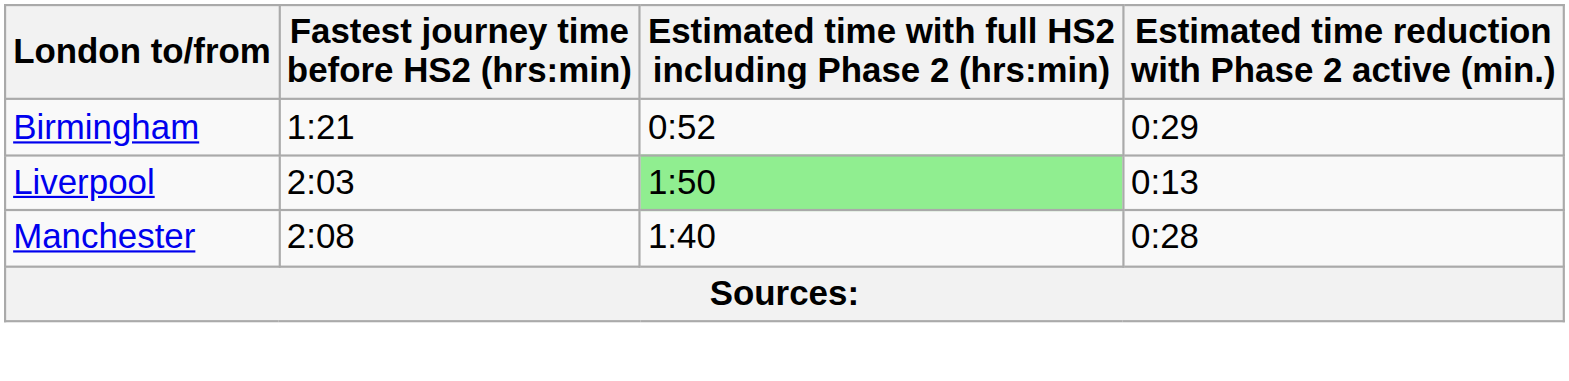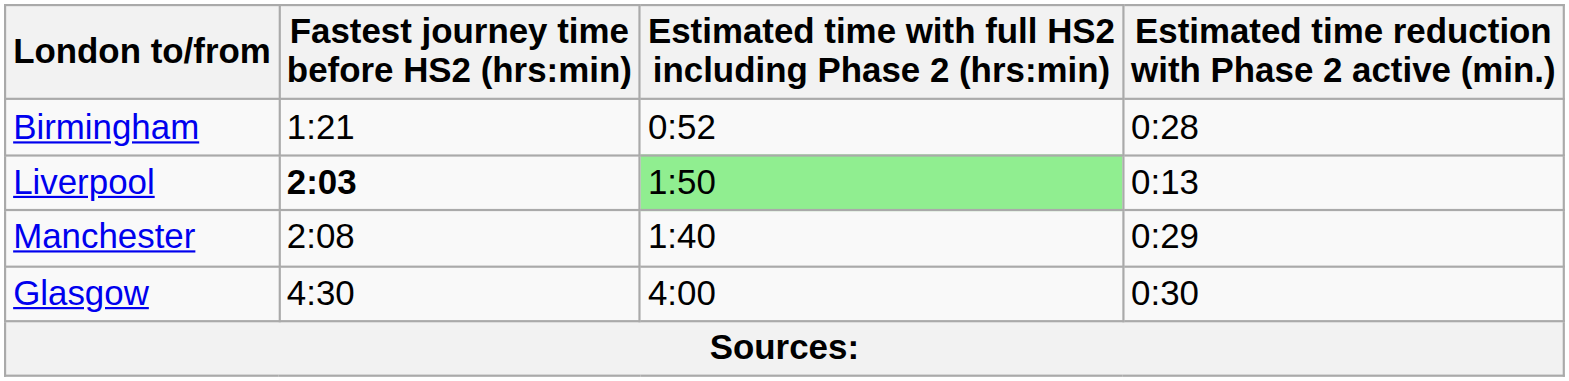Birmingham | Estimated time reduction with Phase 2 active (min.): 0:29 -> 0:28
Liverpool | Fastest journey time before HS2 (hrs:min): normal -> bold
Manchester | Estimated time reduction with Phase 2 active (min.): 0:28 -> 0:29
+ row: Glasgow | 4:30 | 4:00 | 0:30
